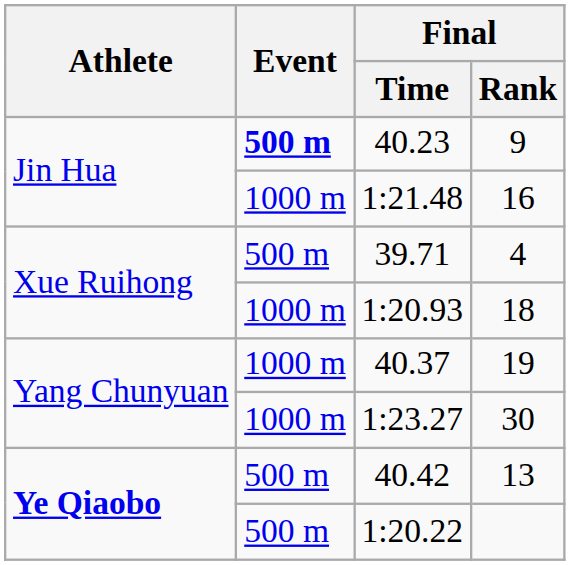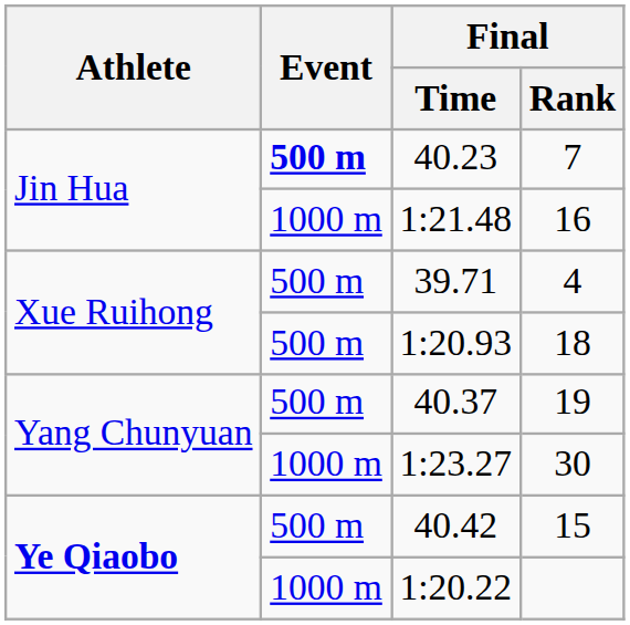40.23 | Final / Rank: 9 -> 7
1:20.93 | Event: 1000 m -> 500 m
40.37 | Event: 1000 m -> 500 m
40.42 | Final / Rank: 13 -> 15
1:20.22 | Event: 500 m -> 1000 m
